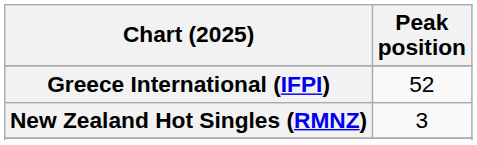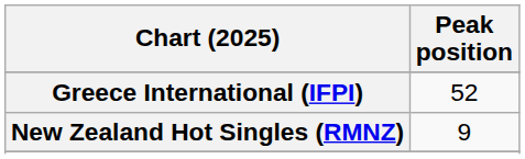New Zealand Hot Singles (RMNZ) | Peak position: 3 -> 9
